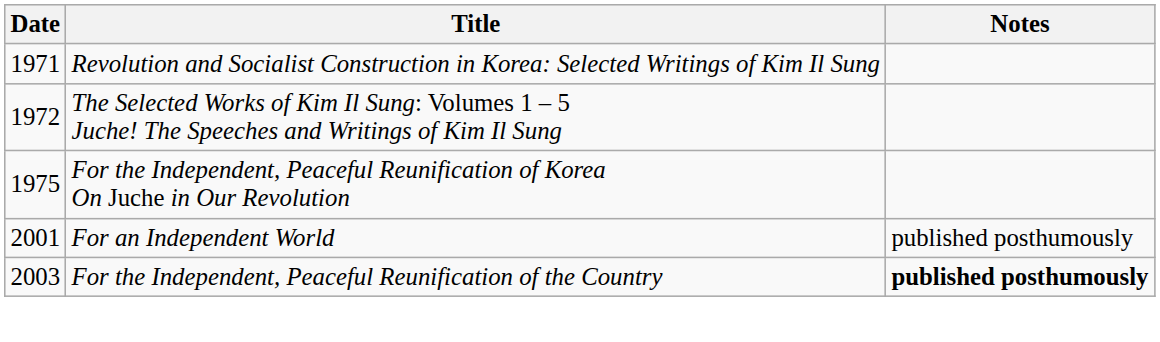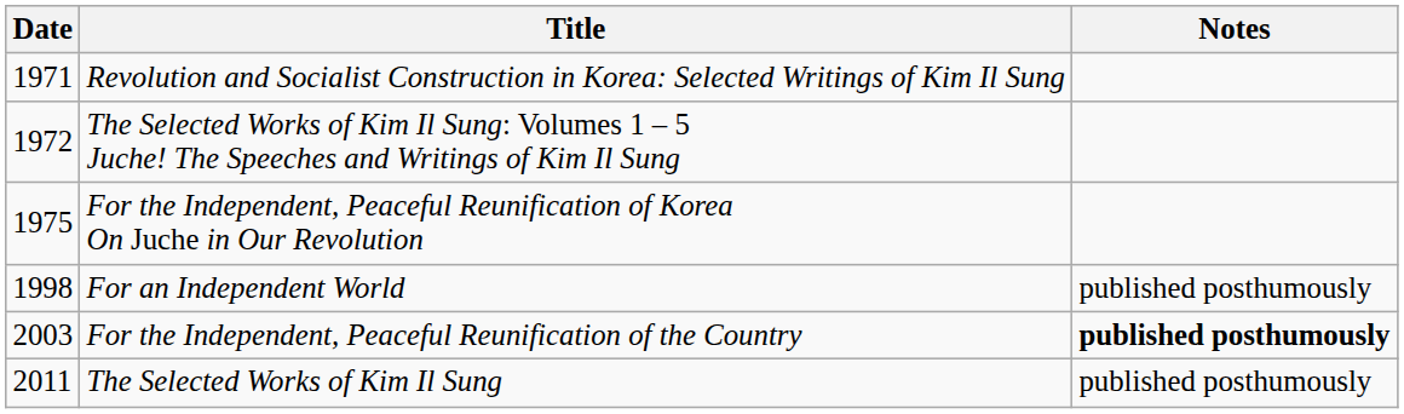For an Independent World | Date: 2001 -> 1998
+ row: 2011 | The Selected Works of Kim Il Sung | published posthumously
